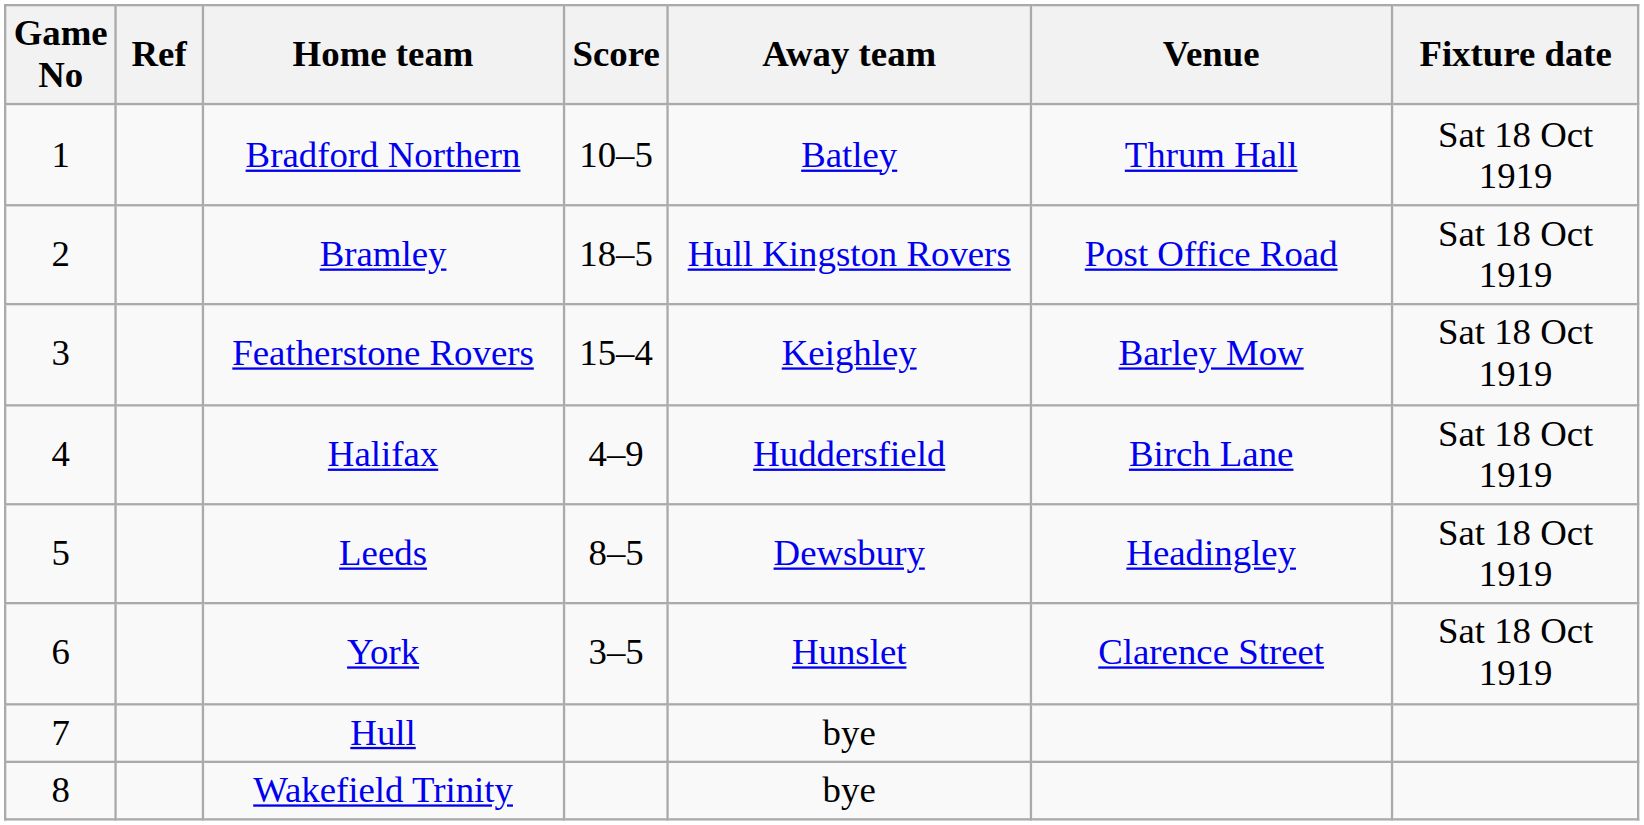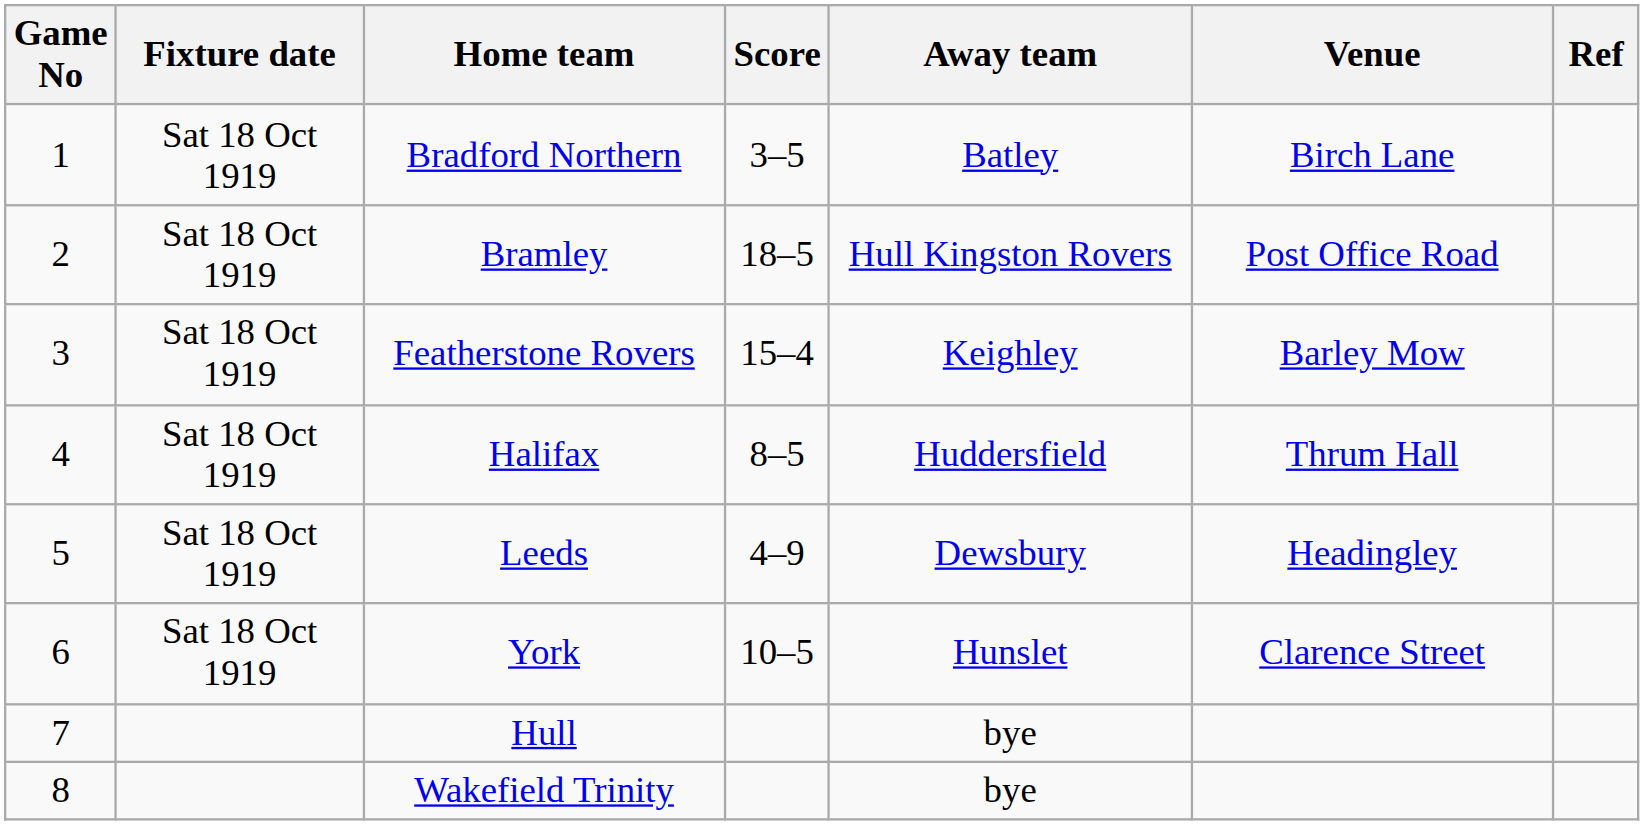columns swapped: Fixture date <-> Ref
Bradford Northern | Score: 10–5 -> 3–5
Bradford Northern | Venue: Thrum Hall -> Birch Lane
Halifax | Score: 4–9 -> 8–5
Halifax | Venue: Birch Lane -> Thrum Hall
Leeds | Score: 8–5 -> 4–9
York | Score: 3–5 -> 10–5
